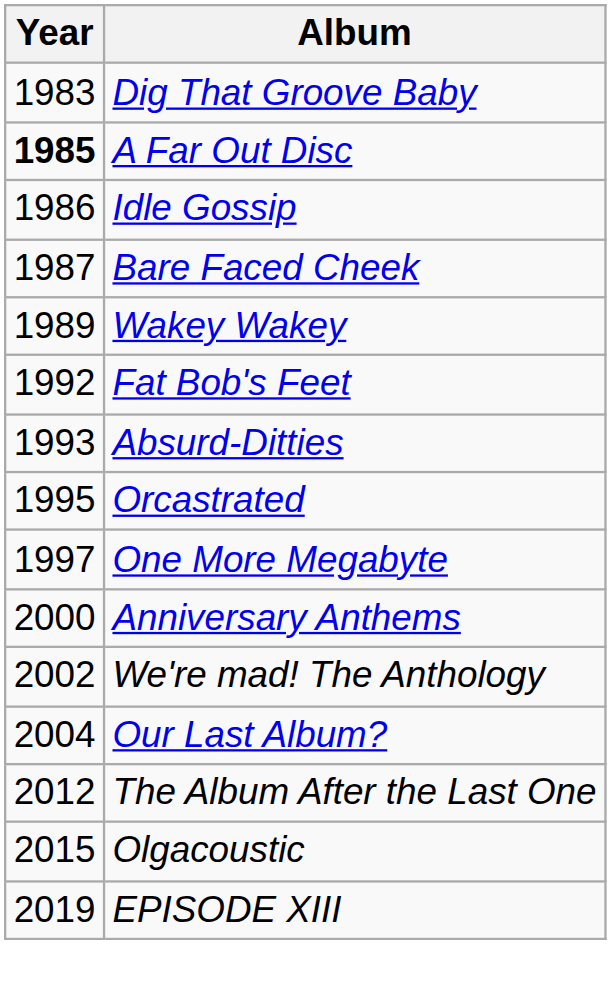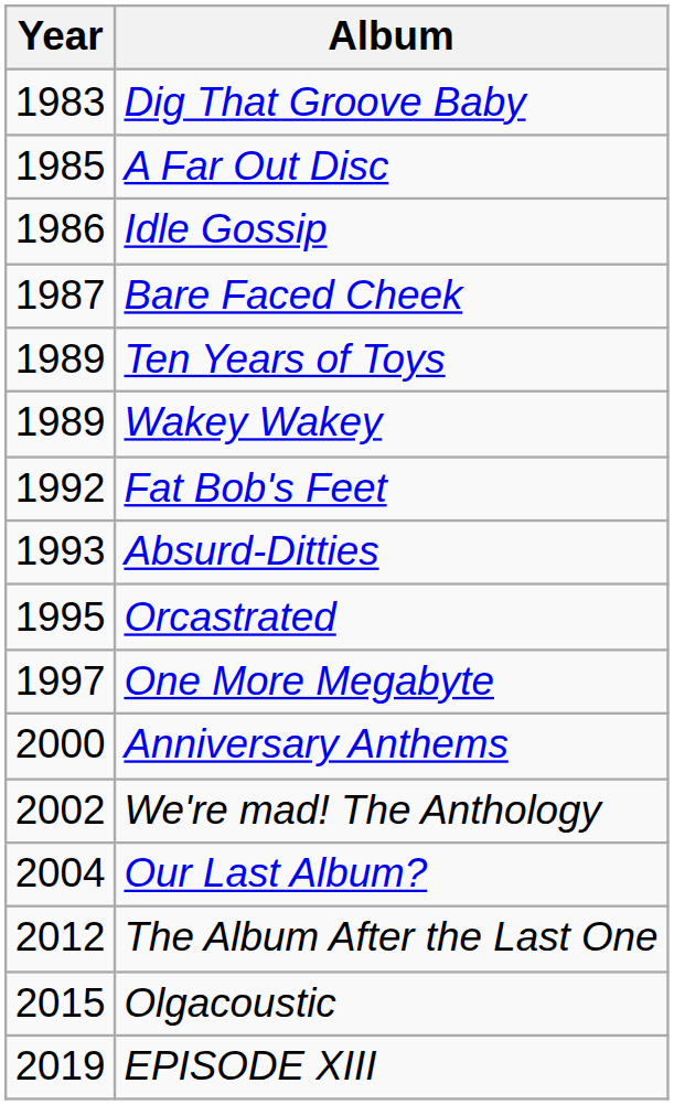A Far Out Disc | Year: bold -> normal
+ row: 1989 | Ten Years of Toys
